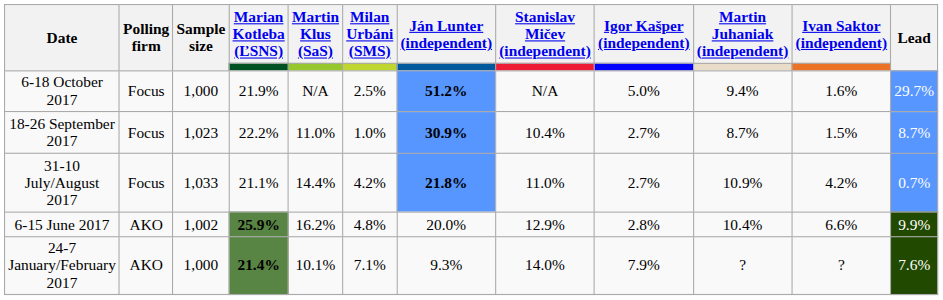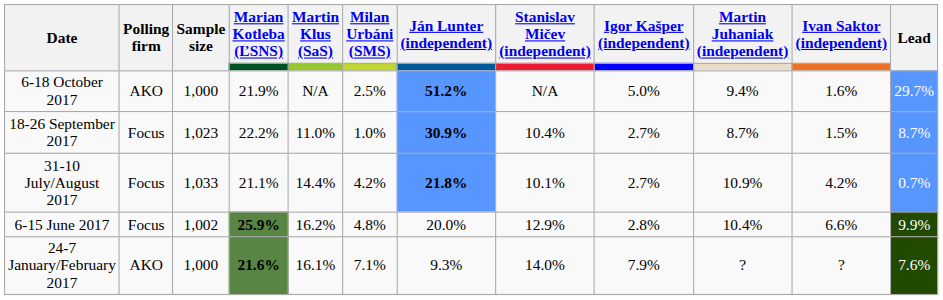6-18 October 2017 | Polling firm: Focus -> AKO
31-10 July/August 2017 | Stanislav Mičev (independent): 11.0% -> 10.1%
6-15 June 2017 | Polling firm: AKO -> Focus
24-7 January/February 2017 | Marian Kotleba (ĽSNS): 21.4% -> 21.6%
24-7 January/February 2017 | Martin Klus (SaS): 10.1% -> 16.1%
